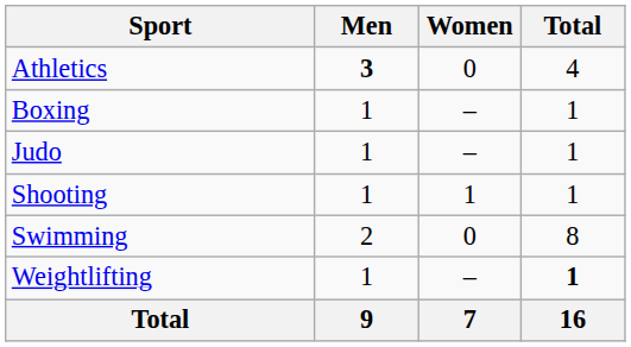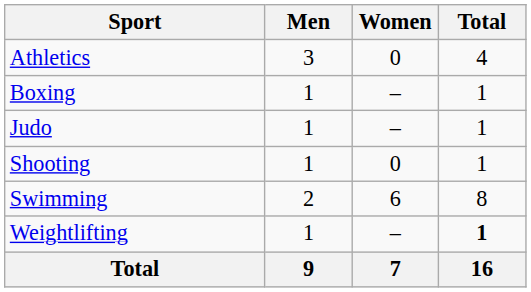Athletics | Men: bold -> normal
Shooting | Women: 1 -> 0
Swimming | Women: 0 -> 6
